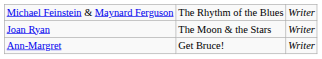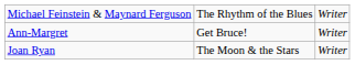rows swapped: Ann-Margret <-> Joan Ryan
